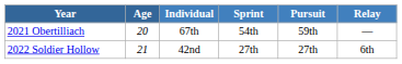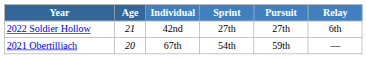rows swapped: 2021 Obertilliach <-> 2022 Soldier Hollow
